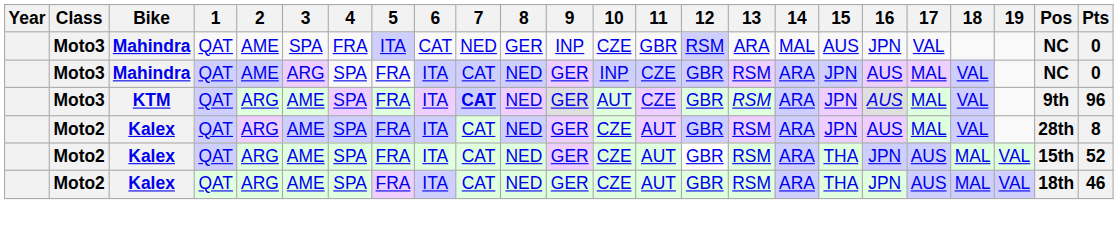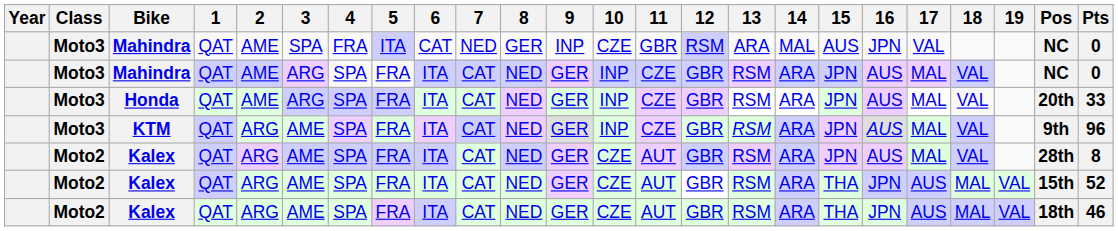+ row: Moto3 | Honda | QAT | AME | ARG | SPA | FRA | ITA | CAT | NED | GER | INP | CZE | GBR | RSM | ARA | JPN | AUS | MAL | VAL | 20th | 33
KTM | 7: bold -> normal
KTM | 10: AUT -> INP
